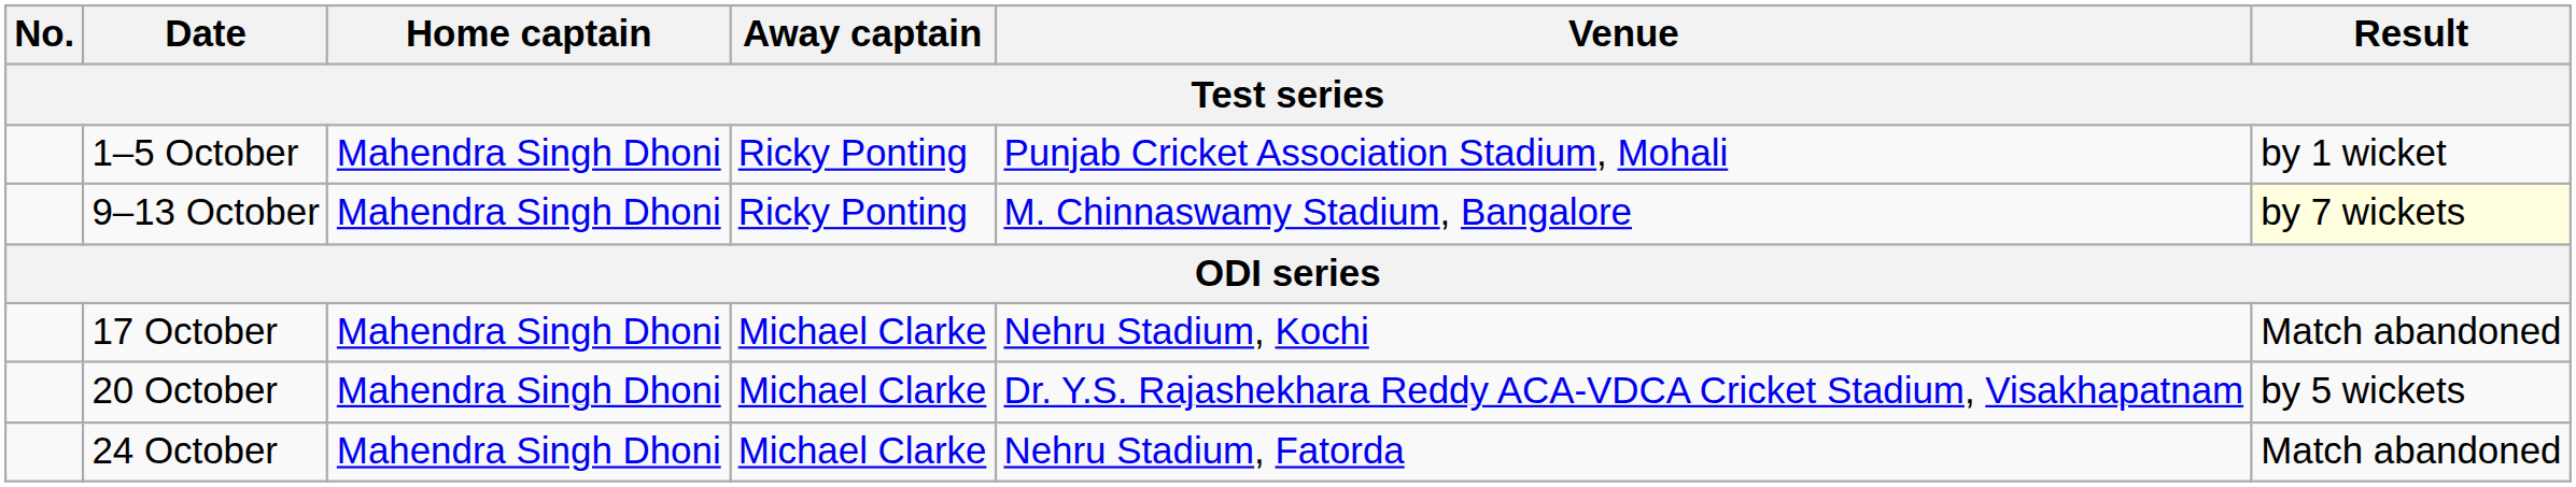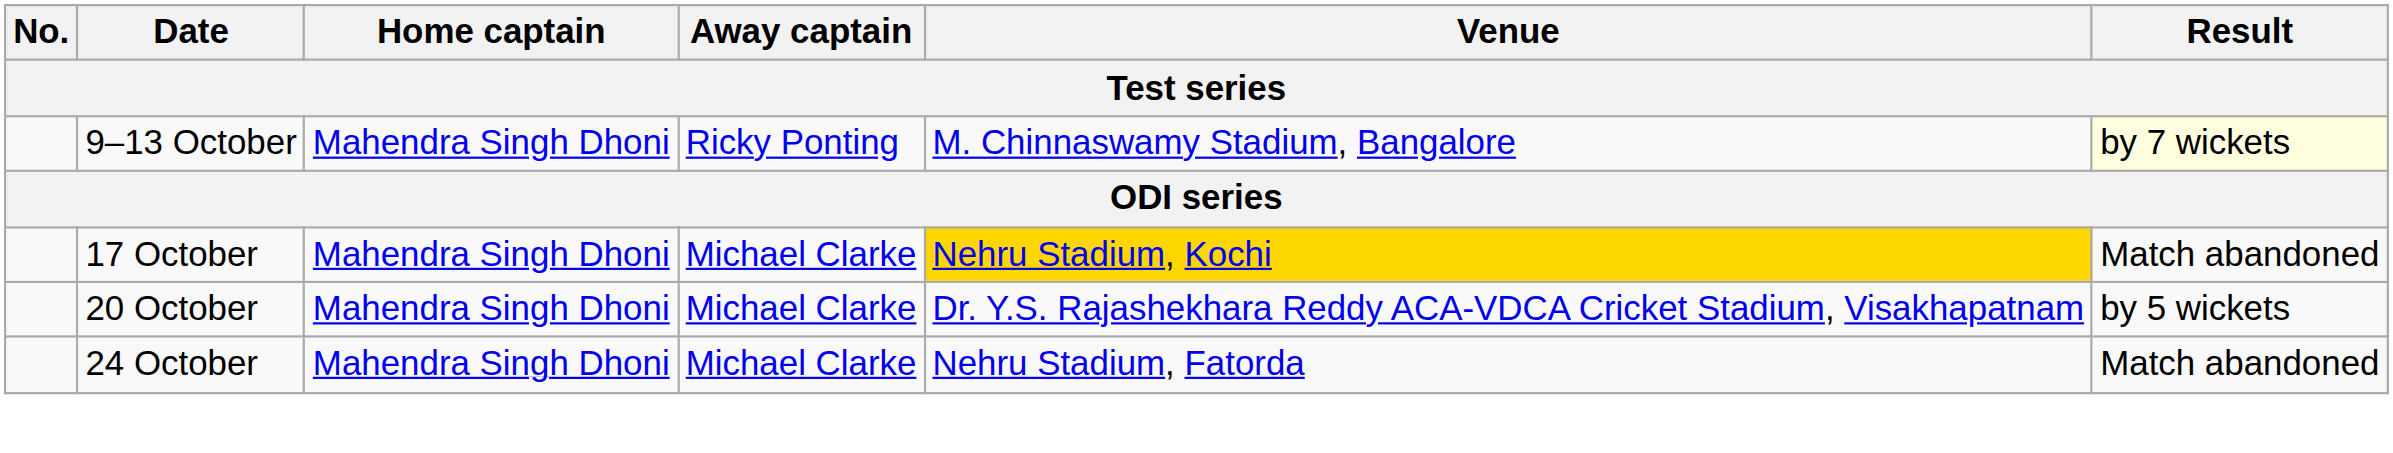- row: 1–5 October | Mahendra Singh Dhoni | Ricky Ponting | Punjab Cricket Association Stadium, Mohali | by 1 wicket
17 October | Venue: no background -> gold background
